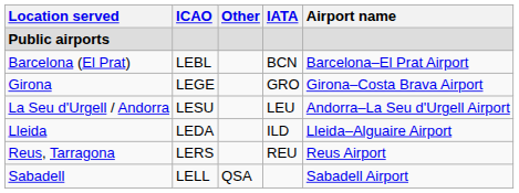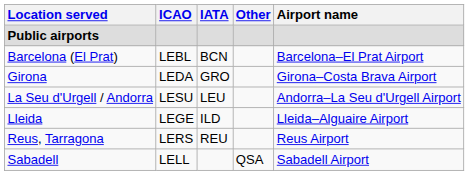columns swapped: IATA <-> Other
Girona | ICAO: LEGE -> LEDA
Lleida | ICAO: LEDA -> LEGE
